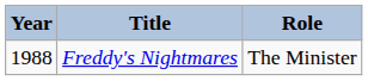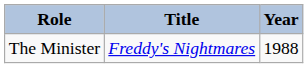columns swapped: Year <-> Role
